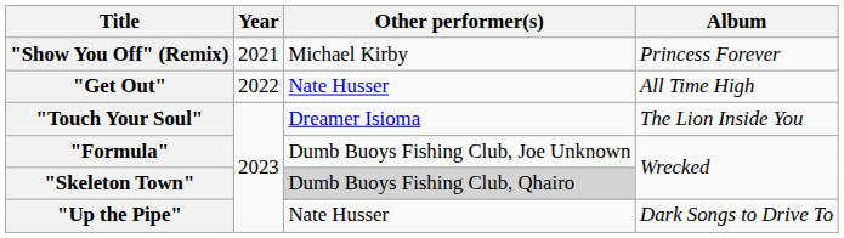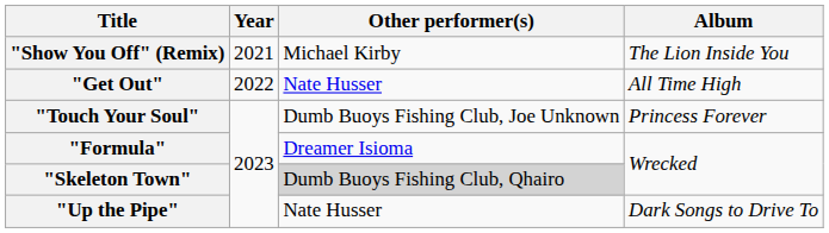"Show You Off" (Remix) | Album: Princess Forever -> The Lion Inside You
"Touch Your Soul" | Other performer(s): Dreamer Isioma -> Dumb Buoys Fishing Club, Joe Unknown
"Touch Your Soul" | Album: The Lion Inside You -> Princess Forever
"Formula" | Other performer(s): Dumb Buoys Fishing Club, Joe Unknown -> Dreamer Isioma
